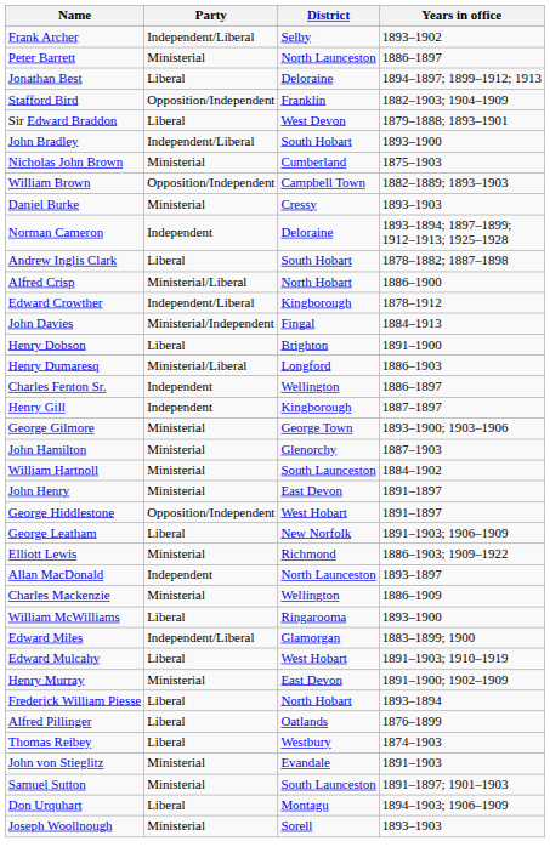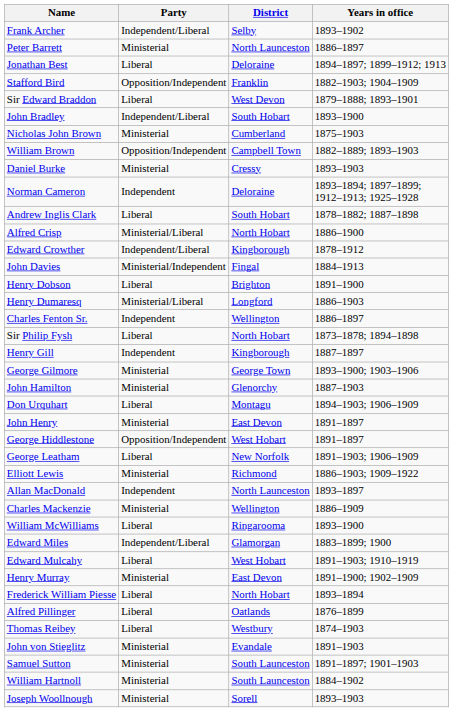+ row: Sir Philip Fysh | Liberal | North Hobart | 1873–1878; 1894–1898
rows swapped: William Hartnoll <-> Don Urquhart
